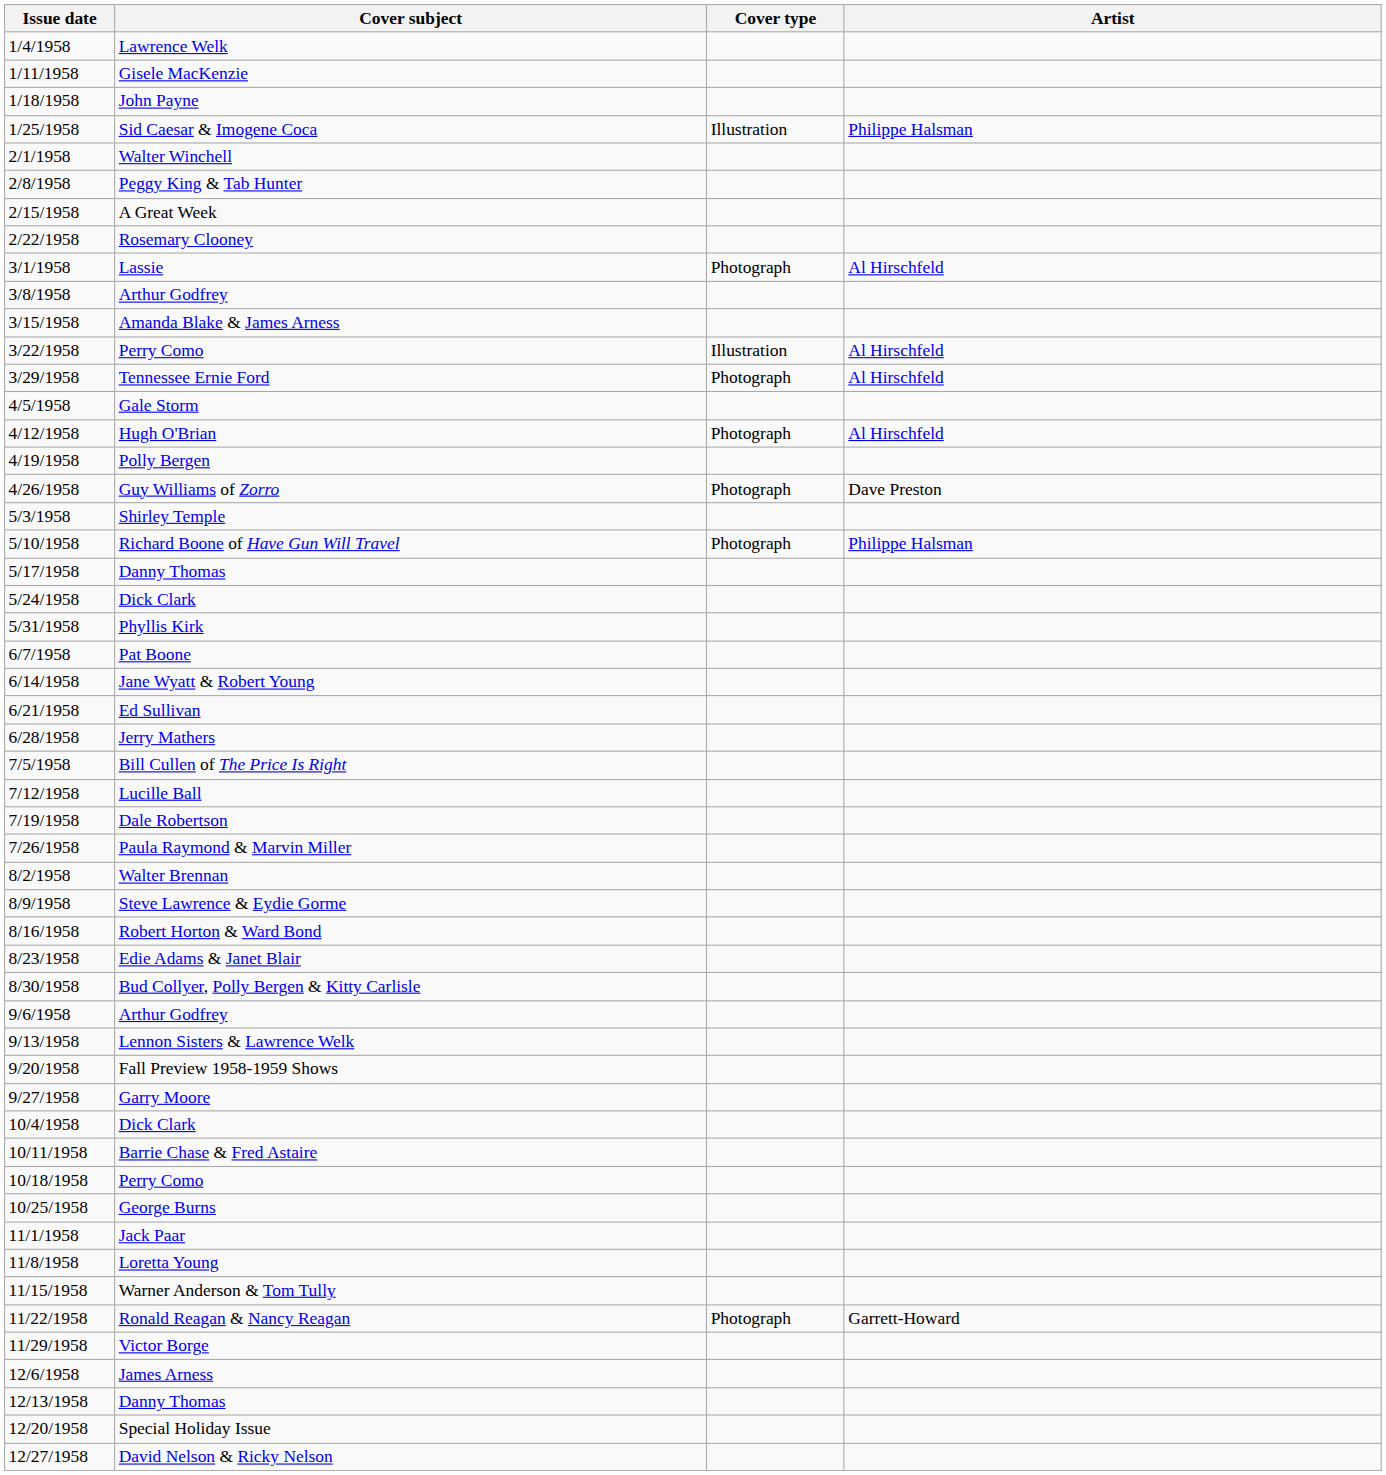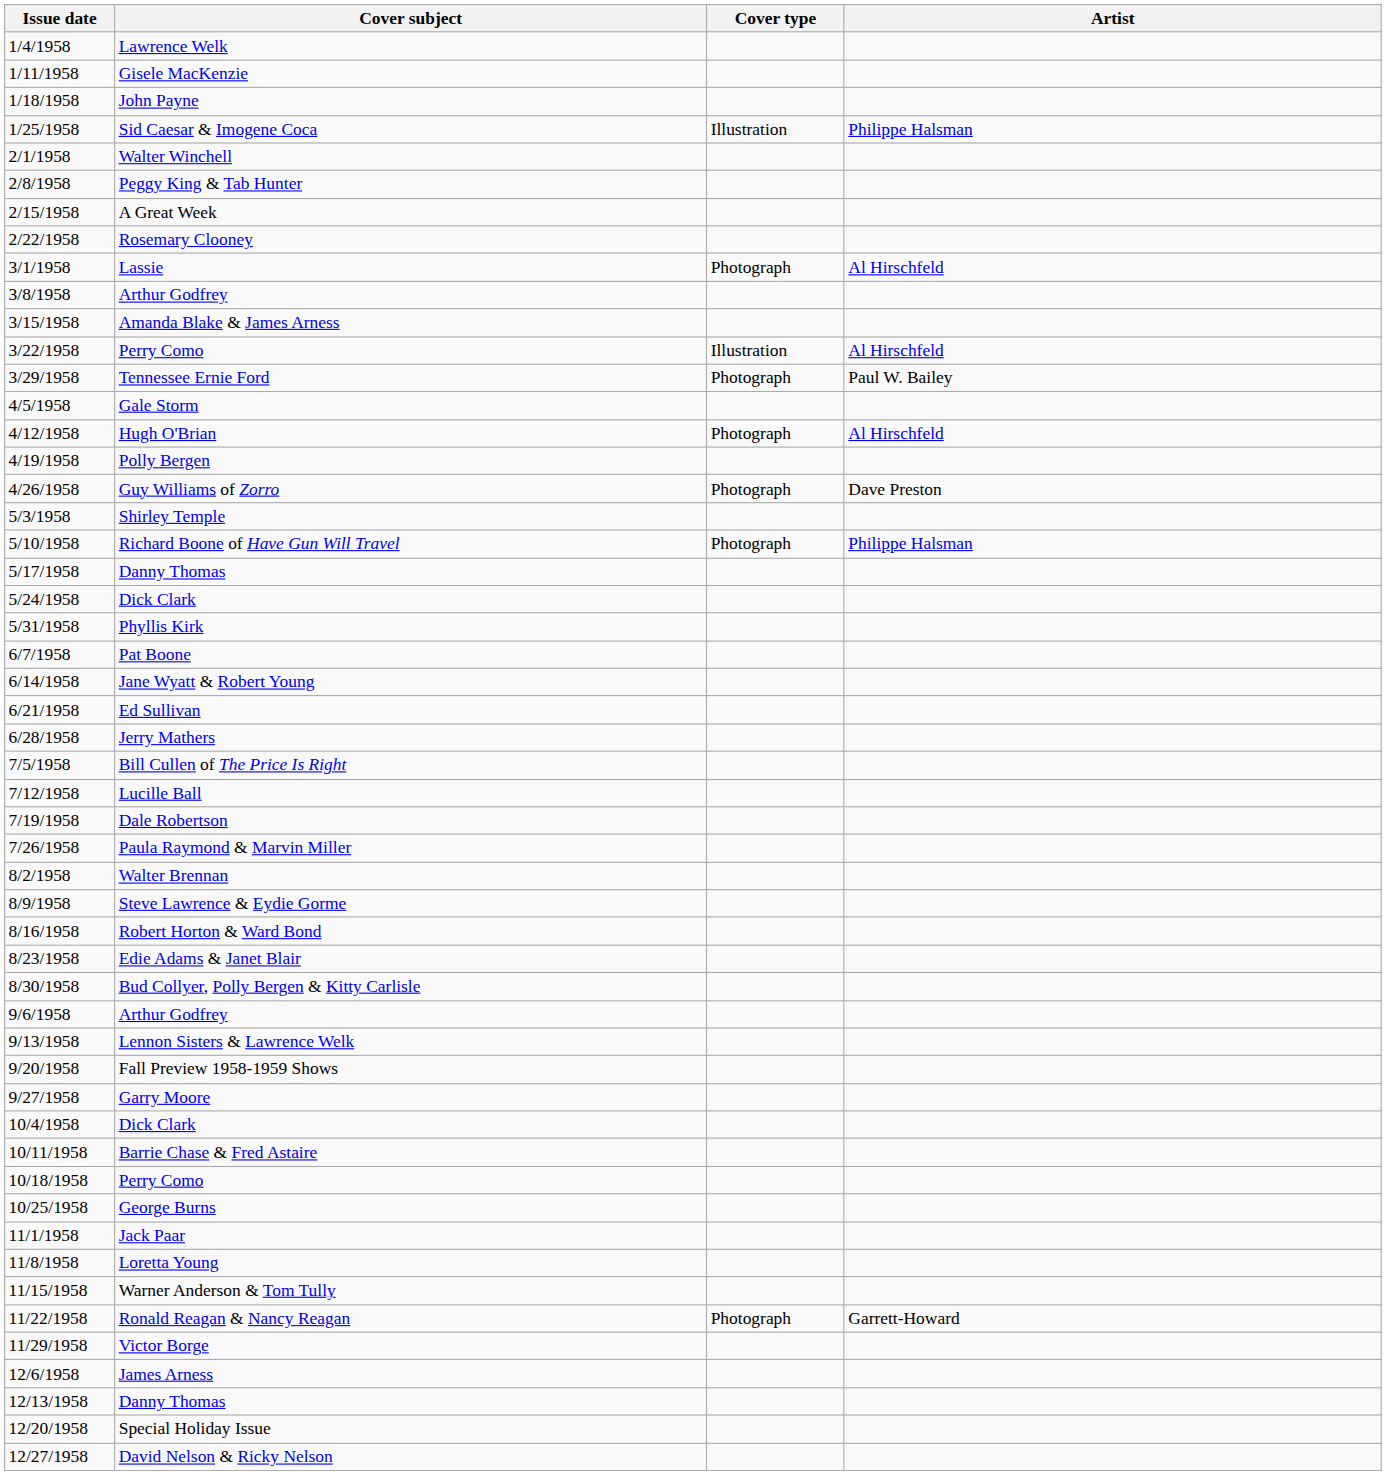Tennessee Ernie Ford | Artist: Al Hirschfeld -> Paul W. Bailey
